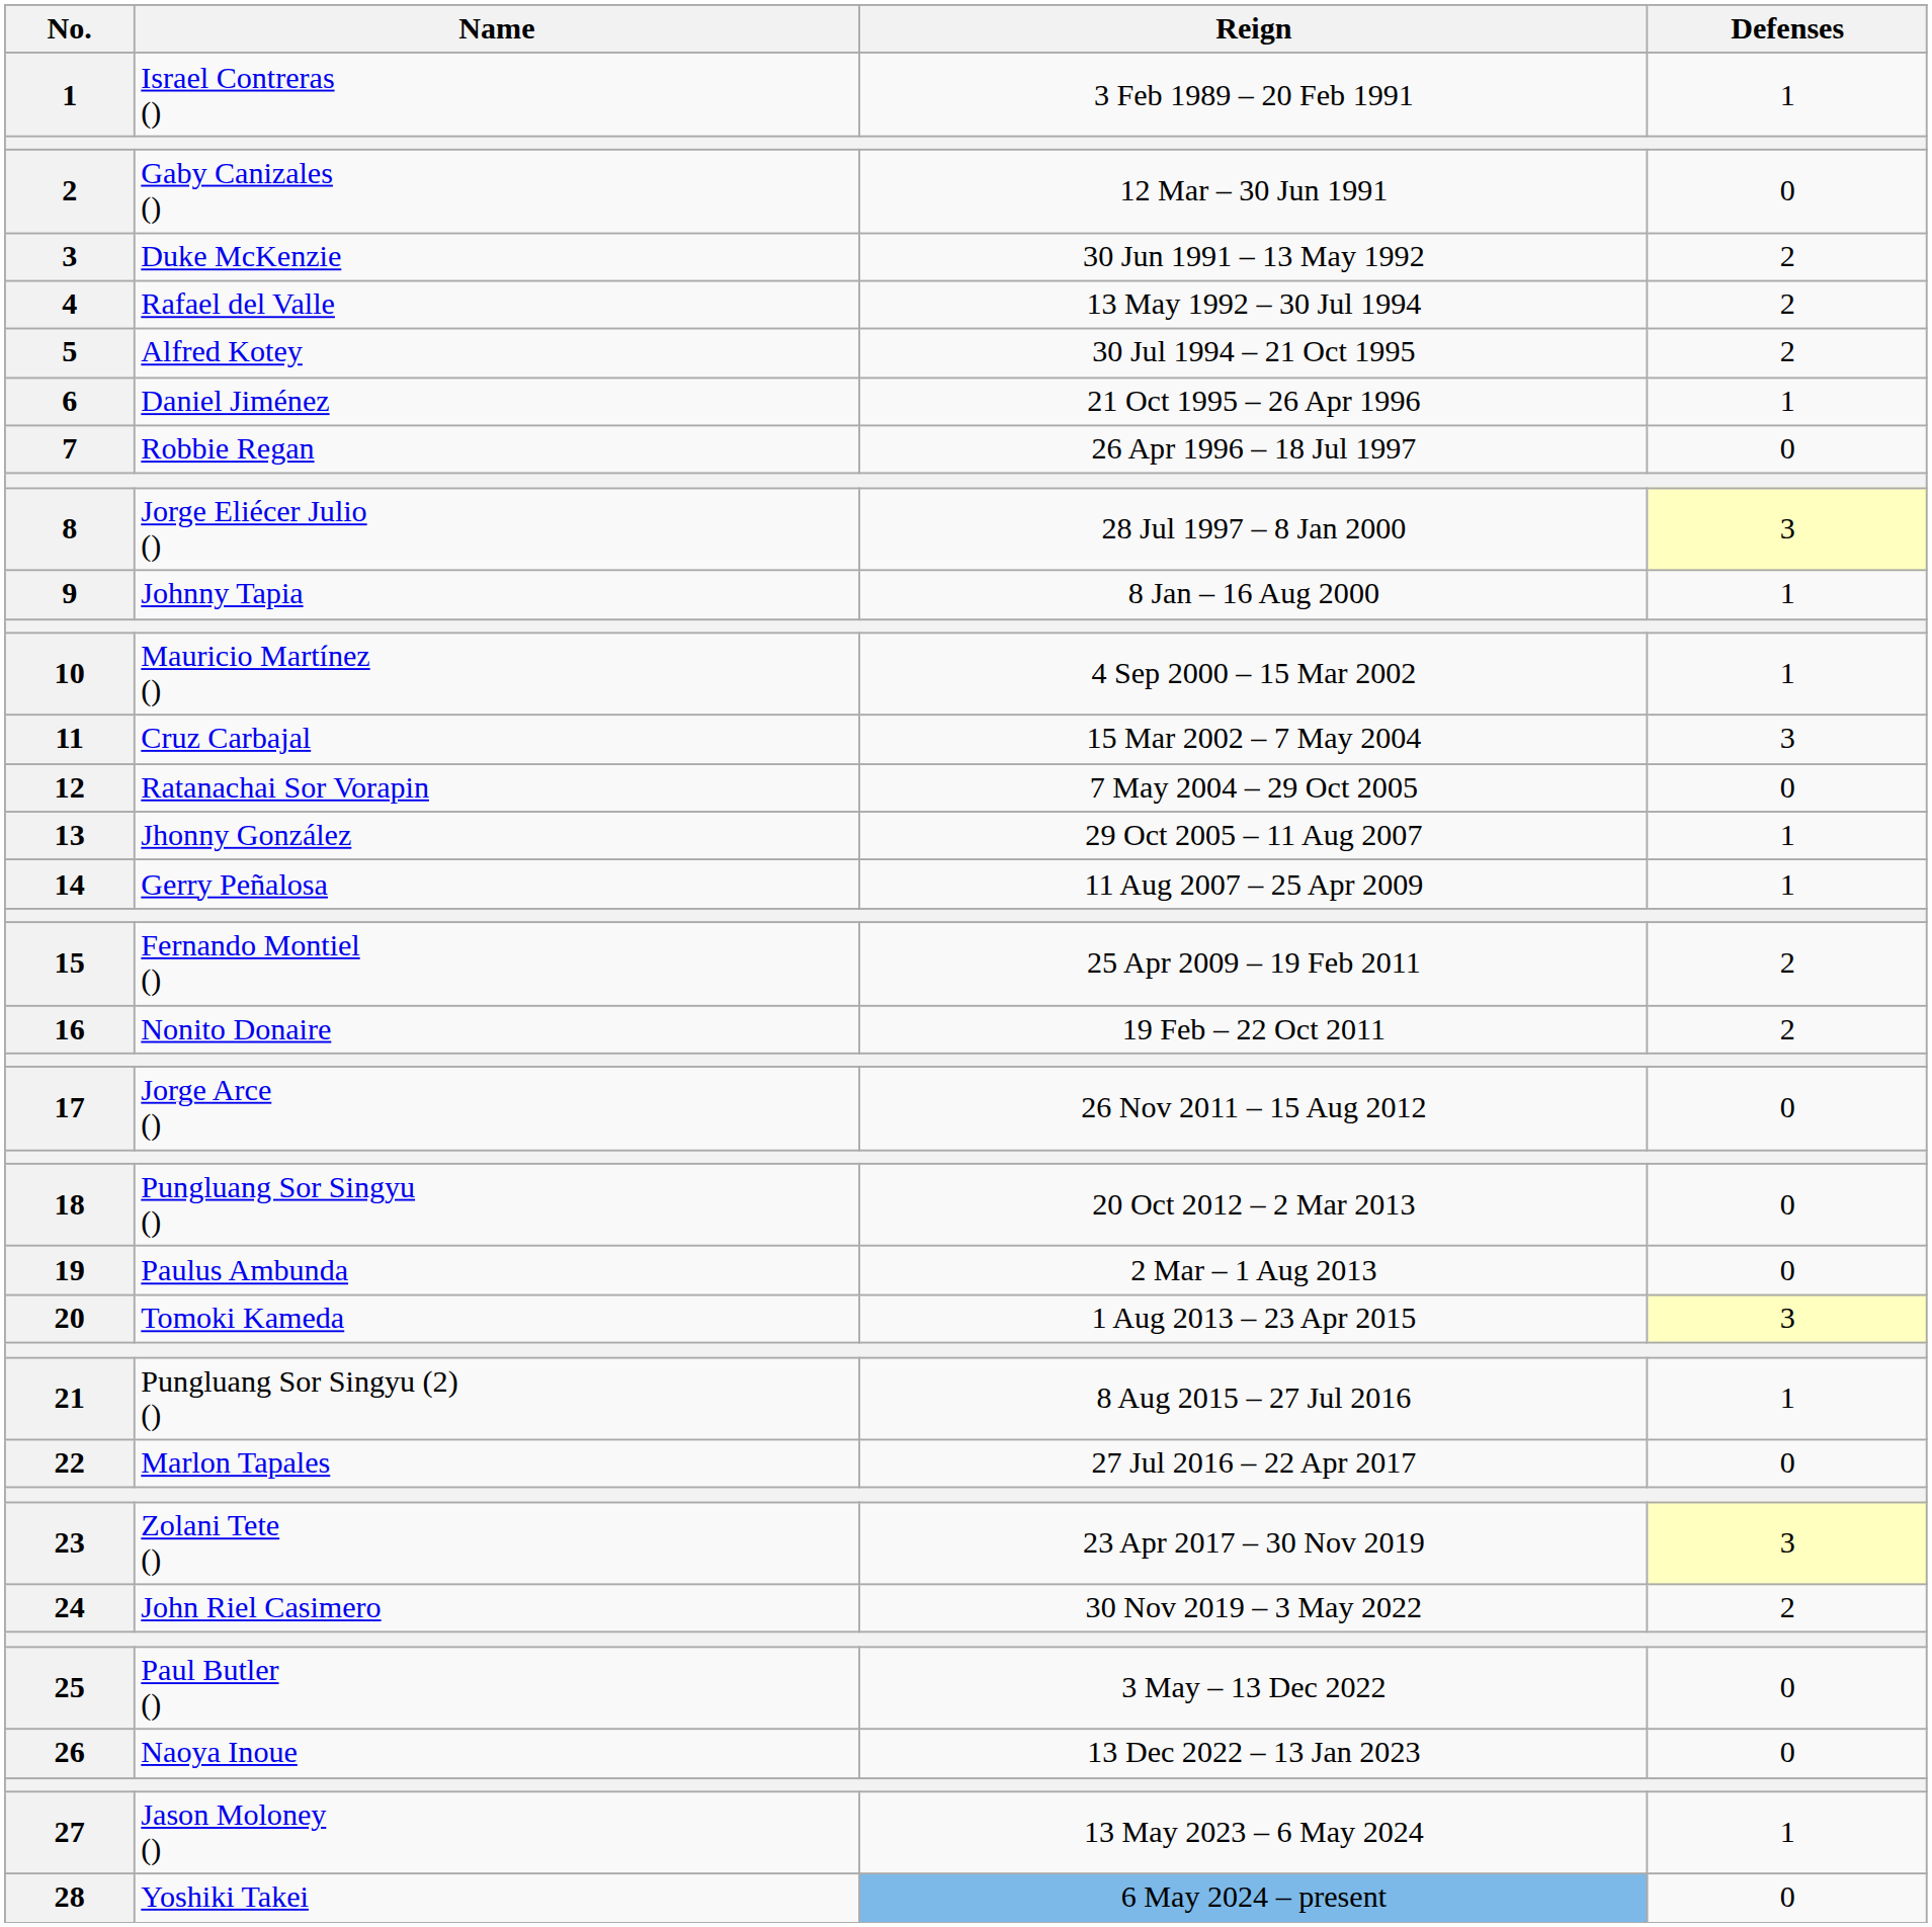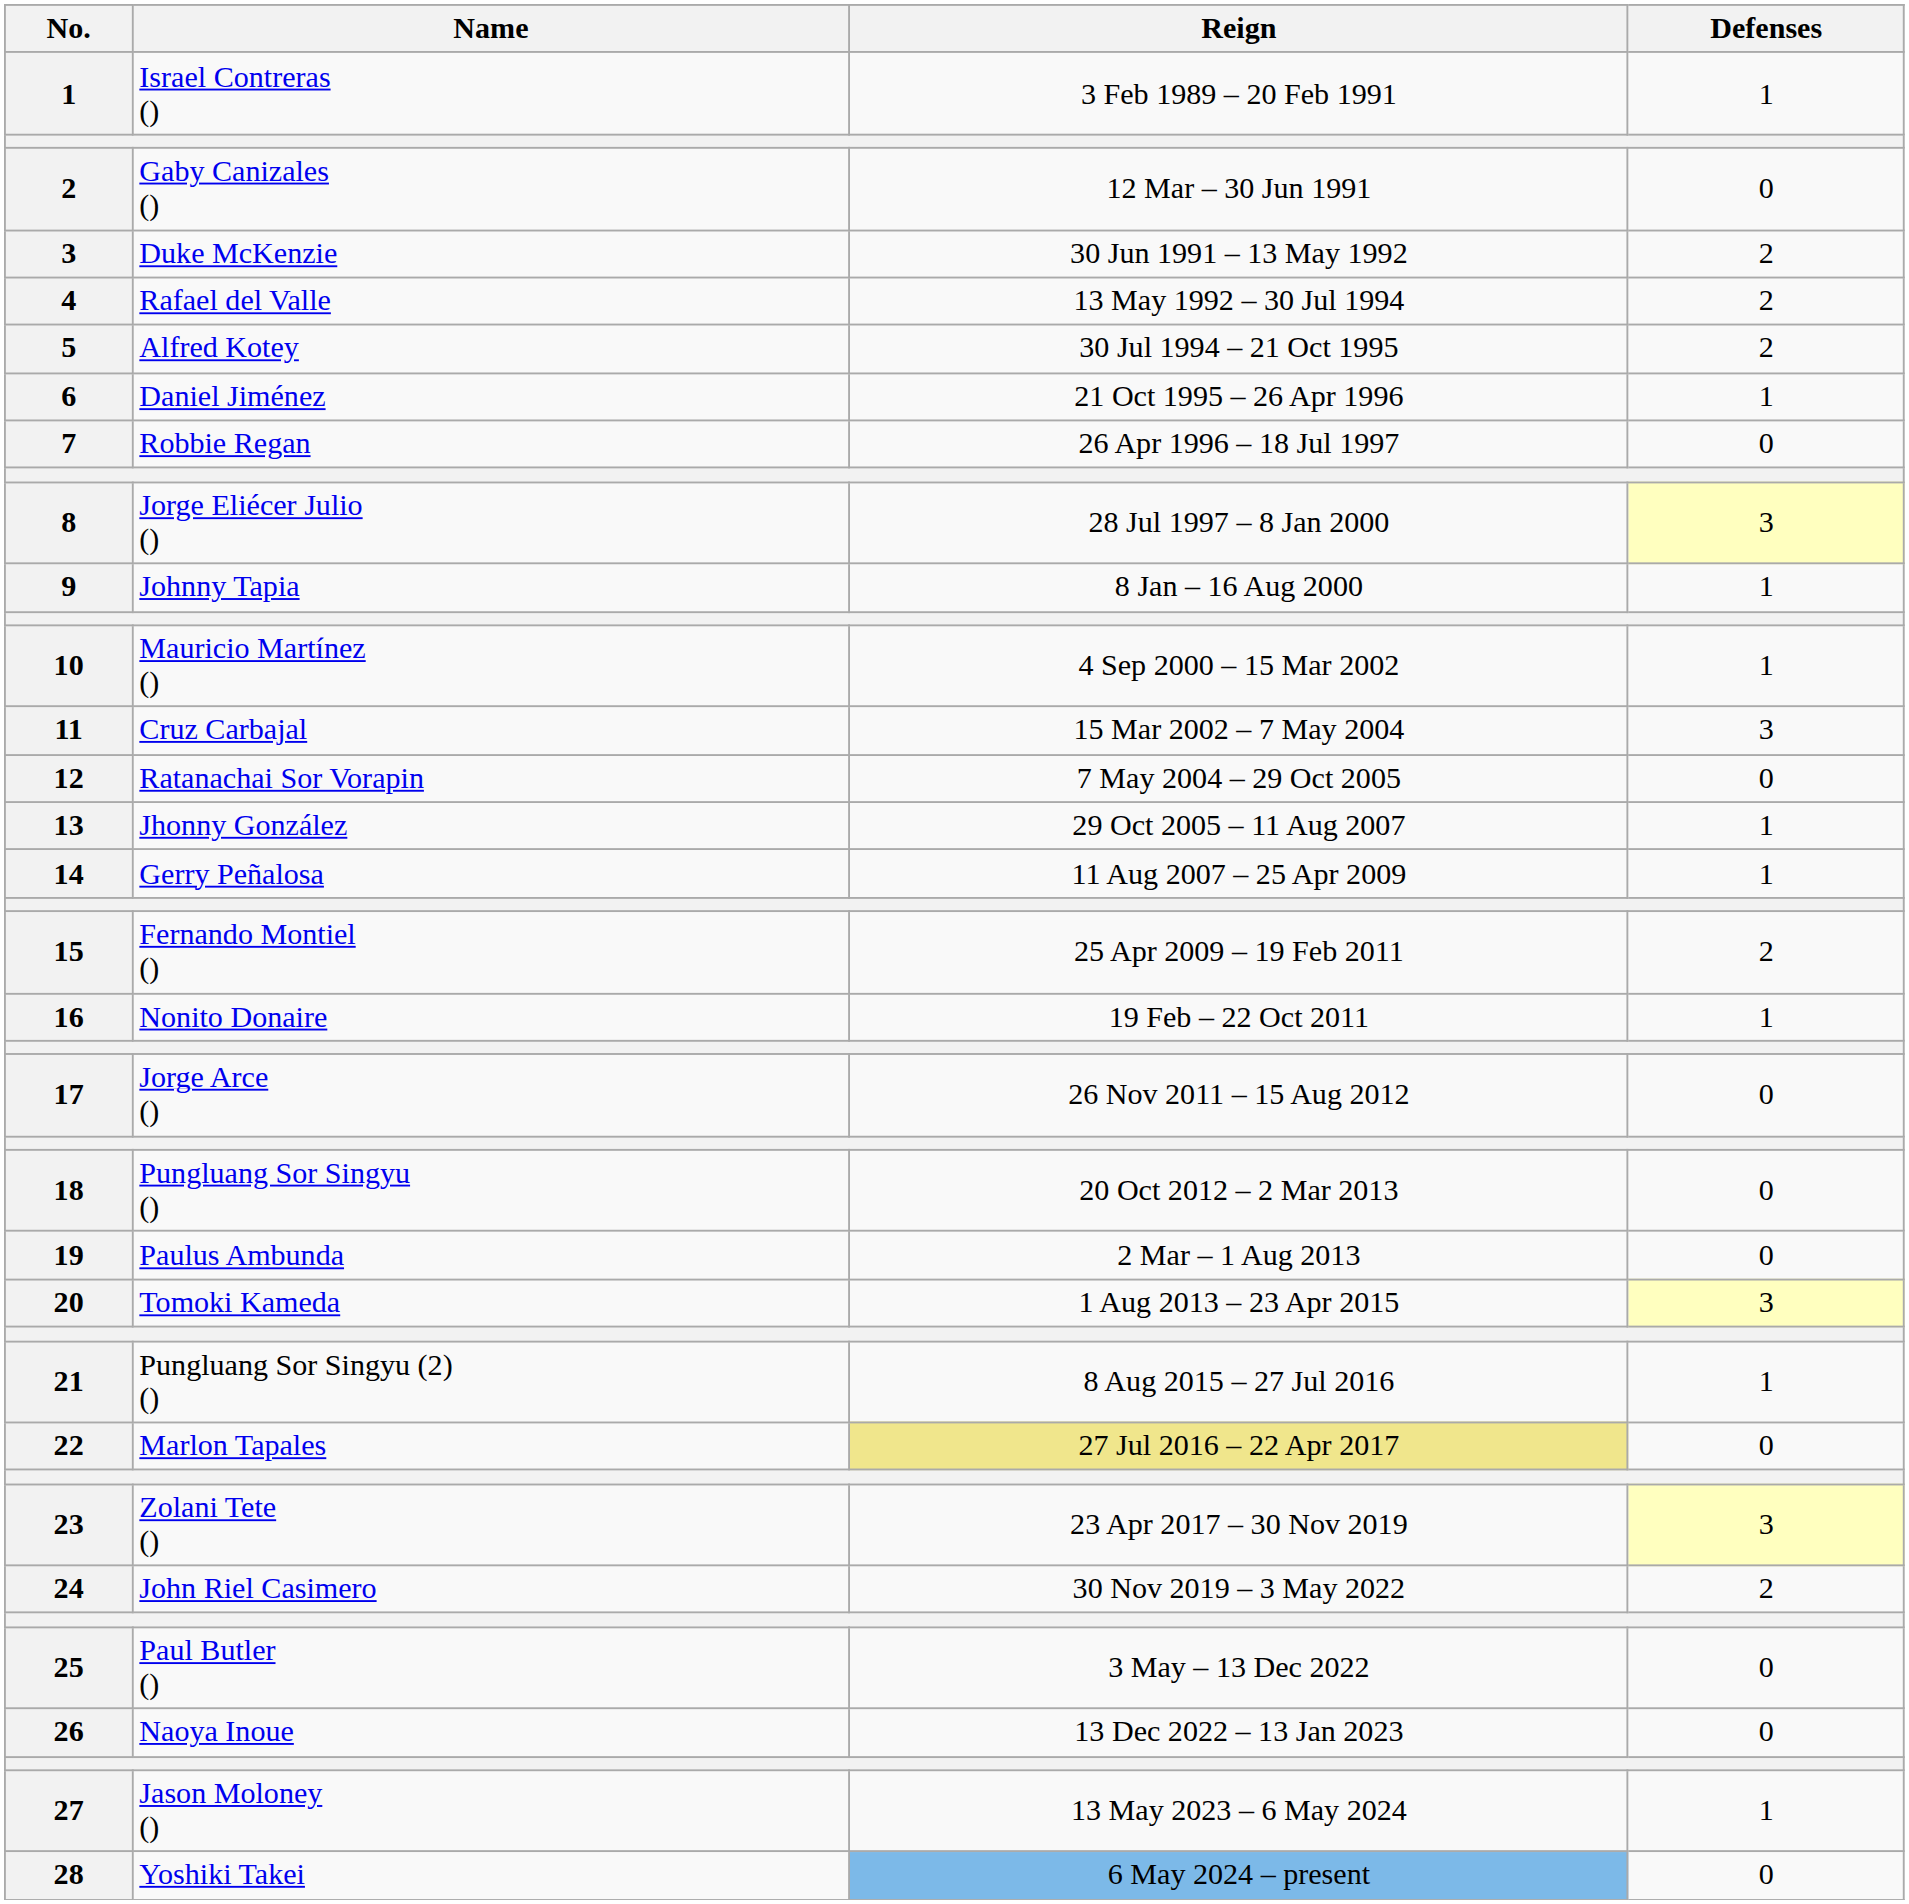Nonito Donaire | Defenses: 2 -> 1
Marlon Tapales | Reign: no background -> khaki background
